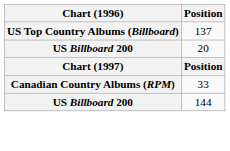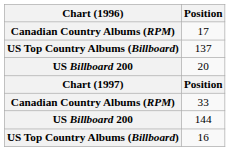+ row: Canadian Country Albums (RPM) | 17
+ row: US Top Country Albums (Billboard) | 16
